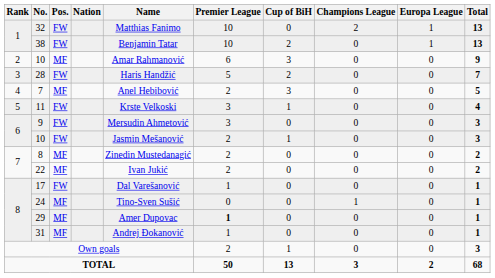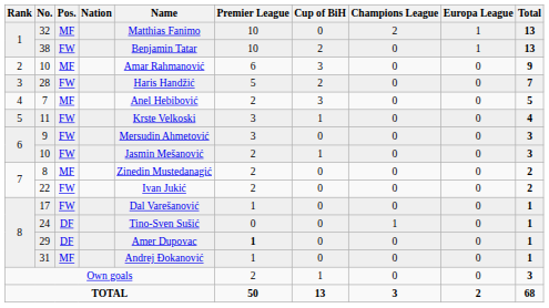32 | Pos.: FW -> MF
22 | Pos.: MF -> FW
24 | Pos.: MF -> DF
29 | Pos.: MF -> DF
